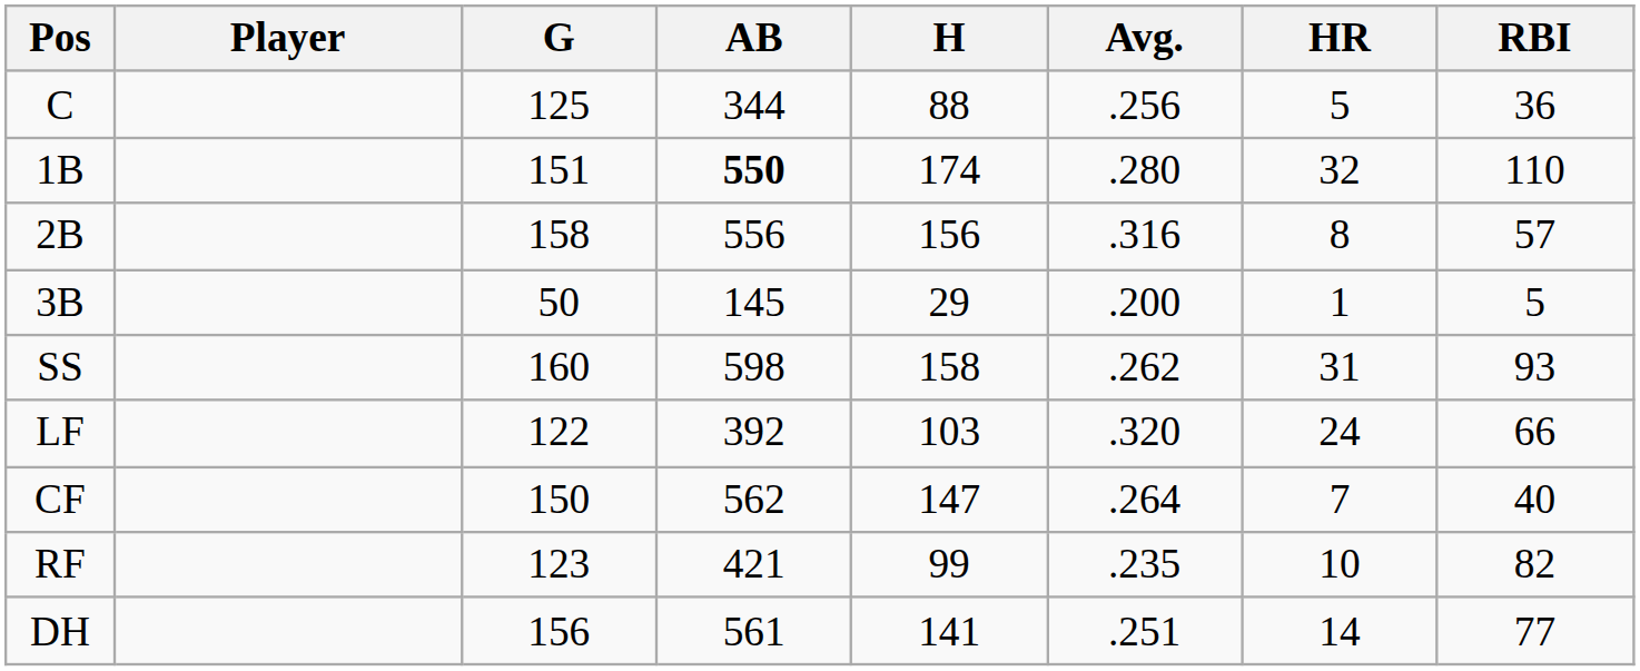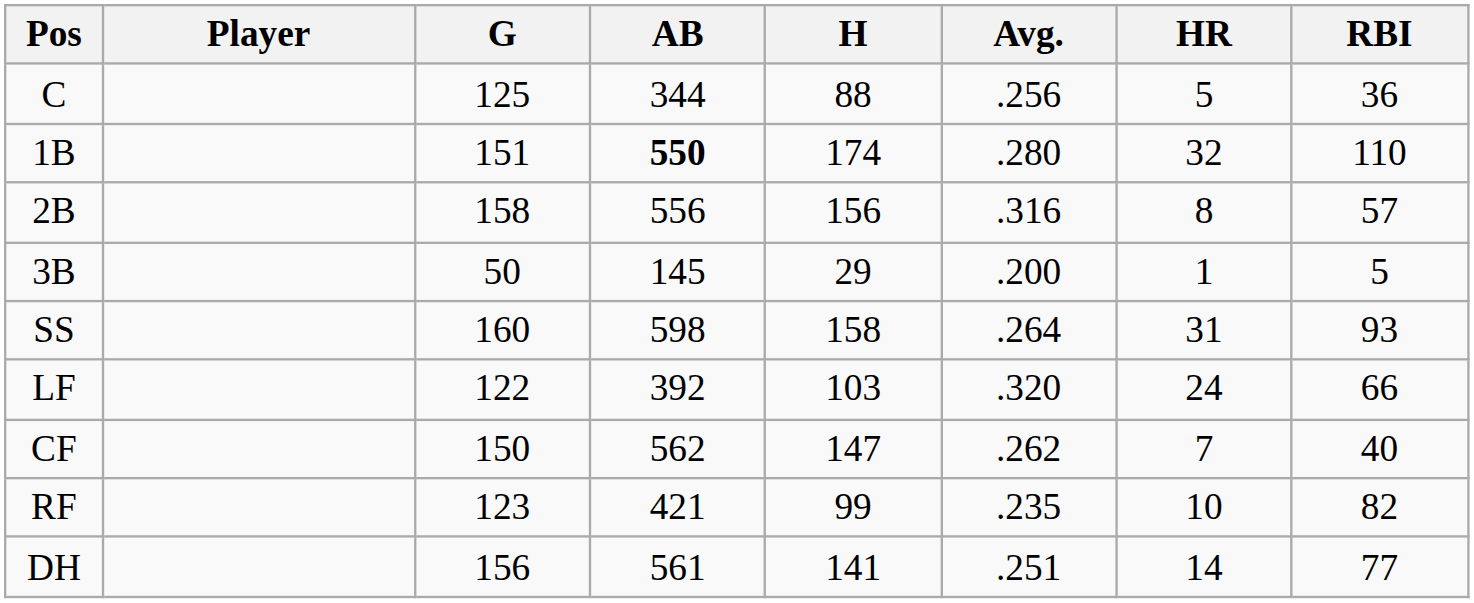SS | Avg.: .262 -> .264
CF | Avg.: .264 -> .262
